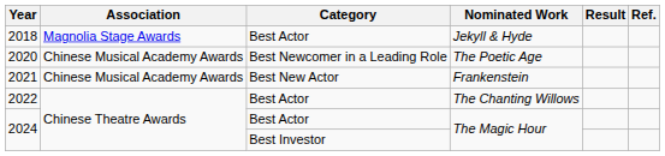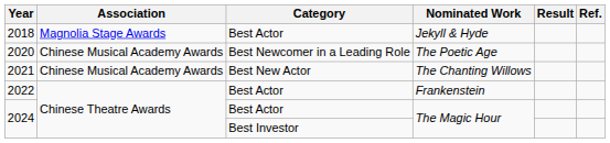2021 | Nominated Work: Frankenstein -> The Chanting Willows
2022 | Nominated Work: The Chanting Willows -> Frankenstein
